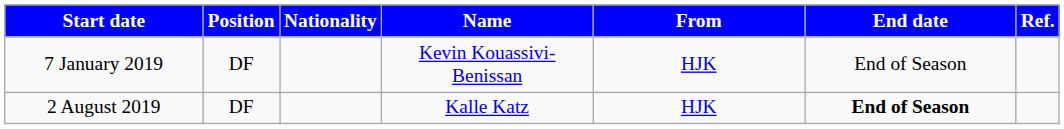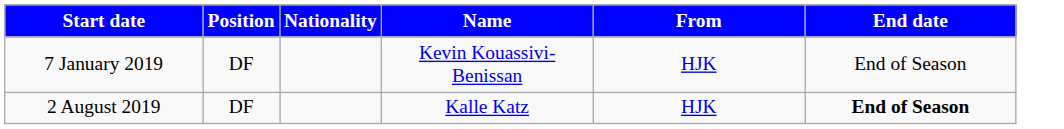- column: Ref.
